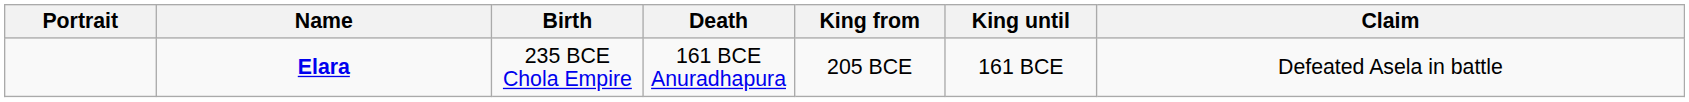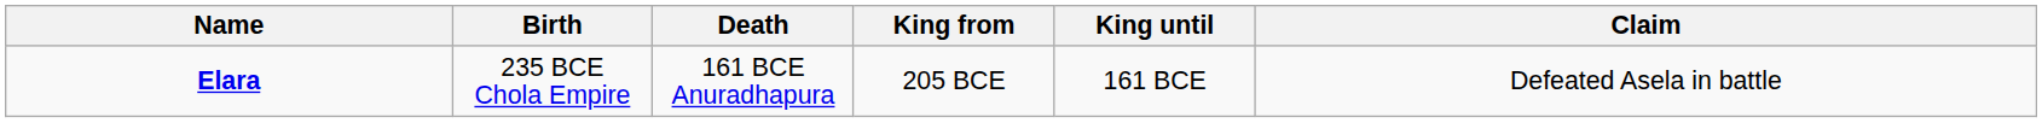- column: Portrait
